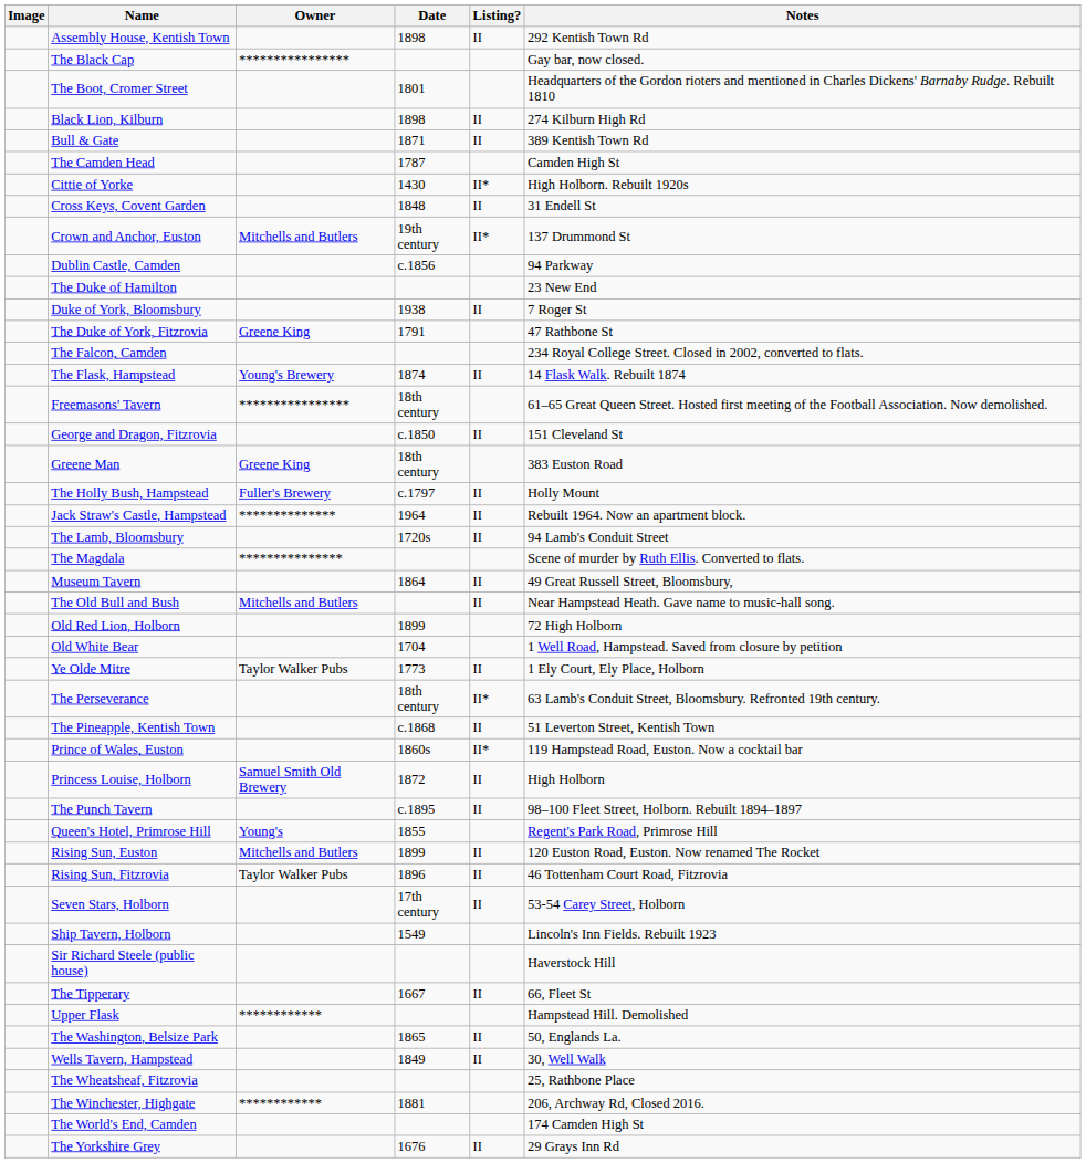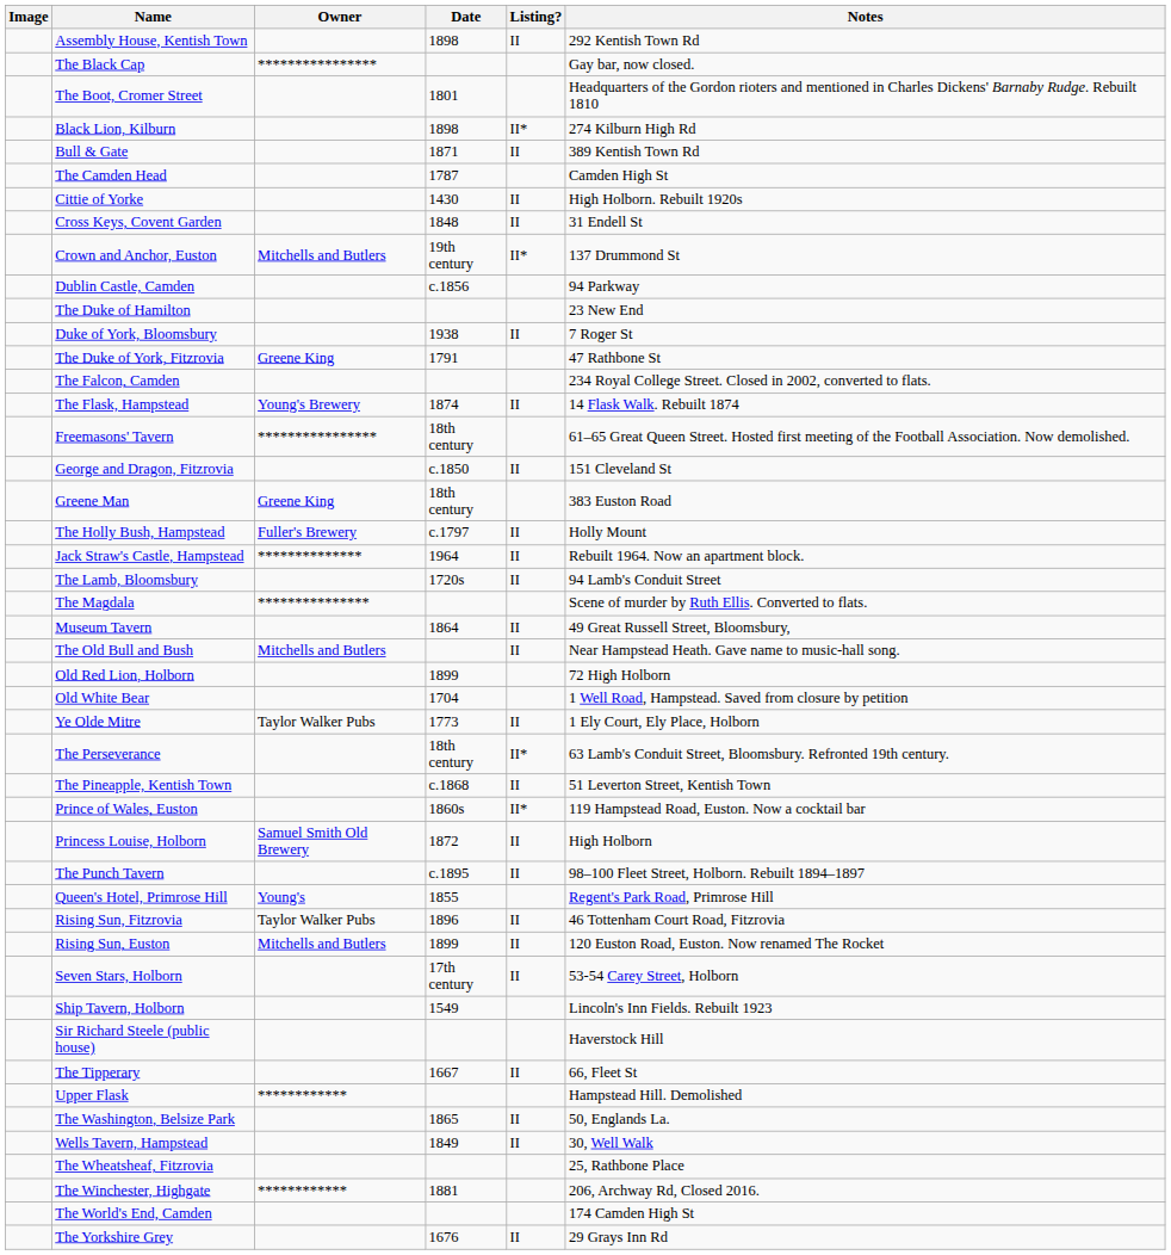Black Lion, Kilburn | Listing?: II -> II*
Cittie of Yorke | Listing?: II* -> II
rows swapped: Rising Sun, Euston <-> Rising Sun, Fitzrovia
